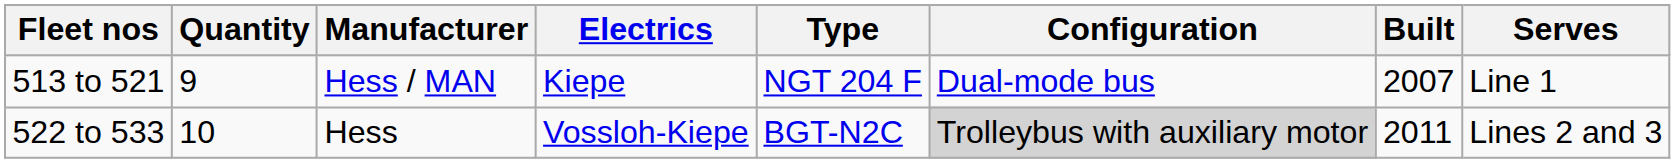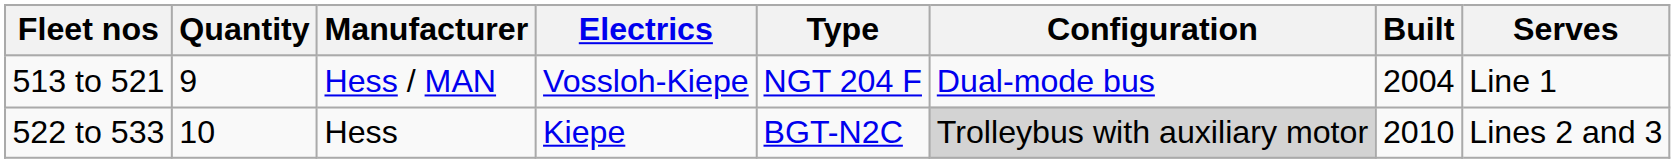513 to 521 | Electrics: Kiepe -> Vossloh-Kiepe
513 to 521 | Built: 2007 -> 2004
522 to 533 | Electrics: Vossloh-Kiepe -> Kiepe
522 to 533 | Built: 2011 -> 2010
